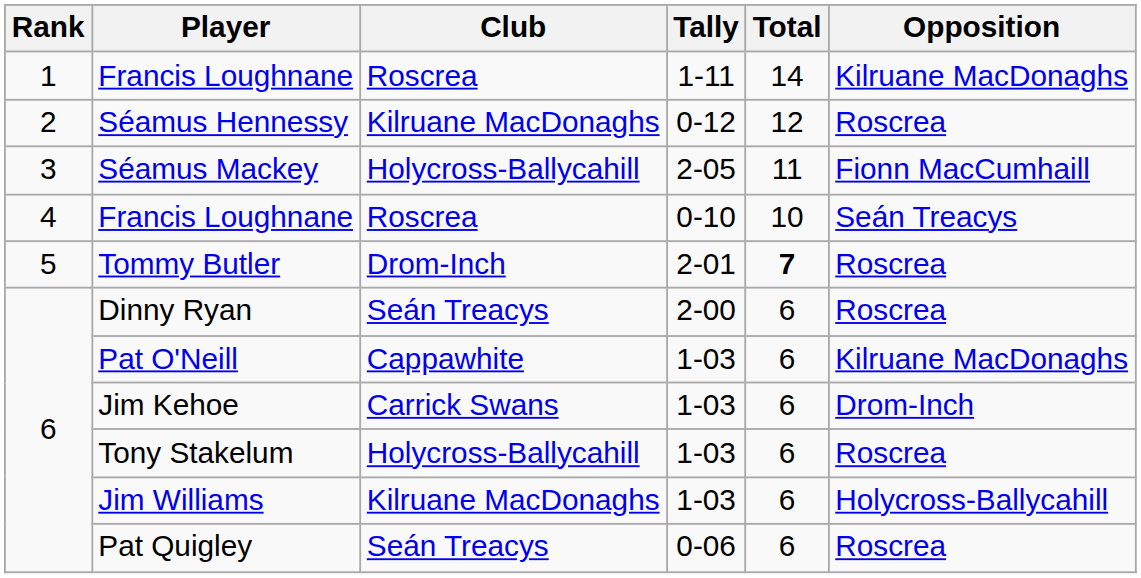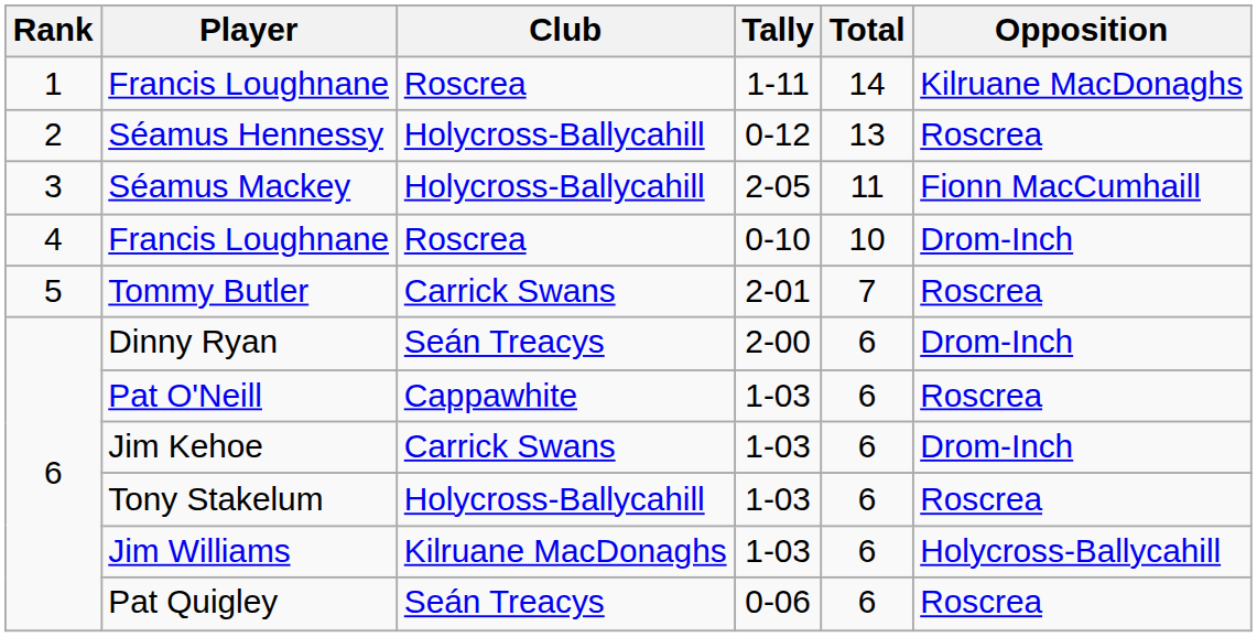Séamus Hennessy | Club: Kilruane MacDonaghs -> Holycross-Ballycahill
Séamus Hennessy | Total: 12 -> 13
Francis Loughnane / 0-10 | Opposition: Seán Treacys -> Drom-Inch
Tommy Butler | Club: Drom-Inch -> Carrick Swans
Tommy Butler | Total: bold -> normal
Dinny Ryan | Opposition: Roscrea -> Drom-Inch
Pat O'Neill | Opposition: Kilruane MacDonaghs -> Roscrea
